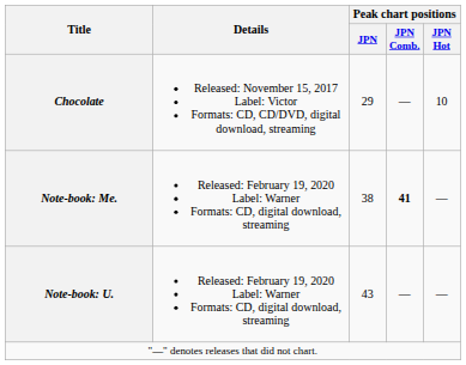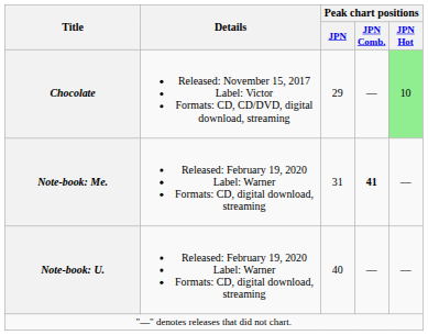Chocolate | Peak chart positions / JPN Hot: no background -> lightgreen background
Note-book: Me. | Peak chart positions / JPN: 38 -> 31
Note-book: U. | Peak chart positions / JPN: 43 -> 40
